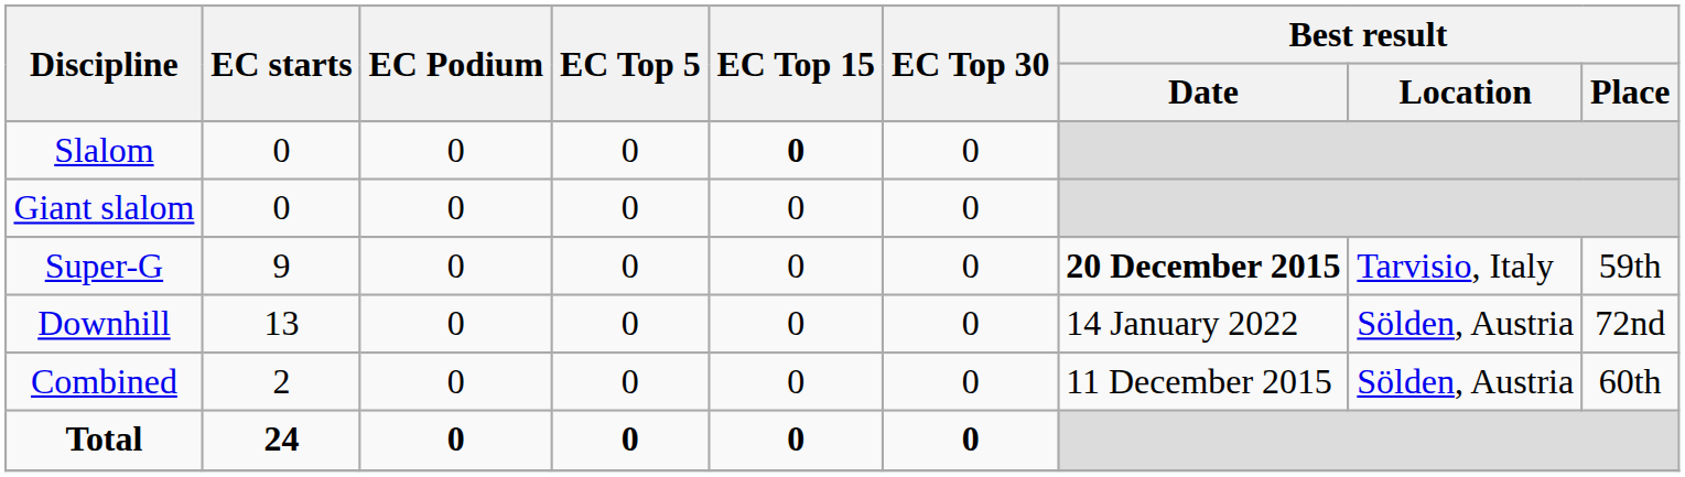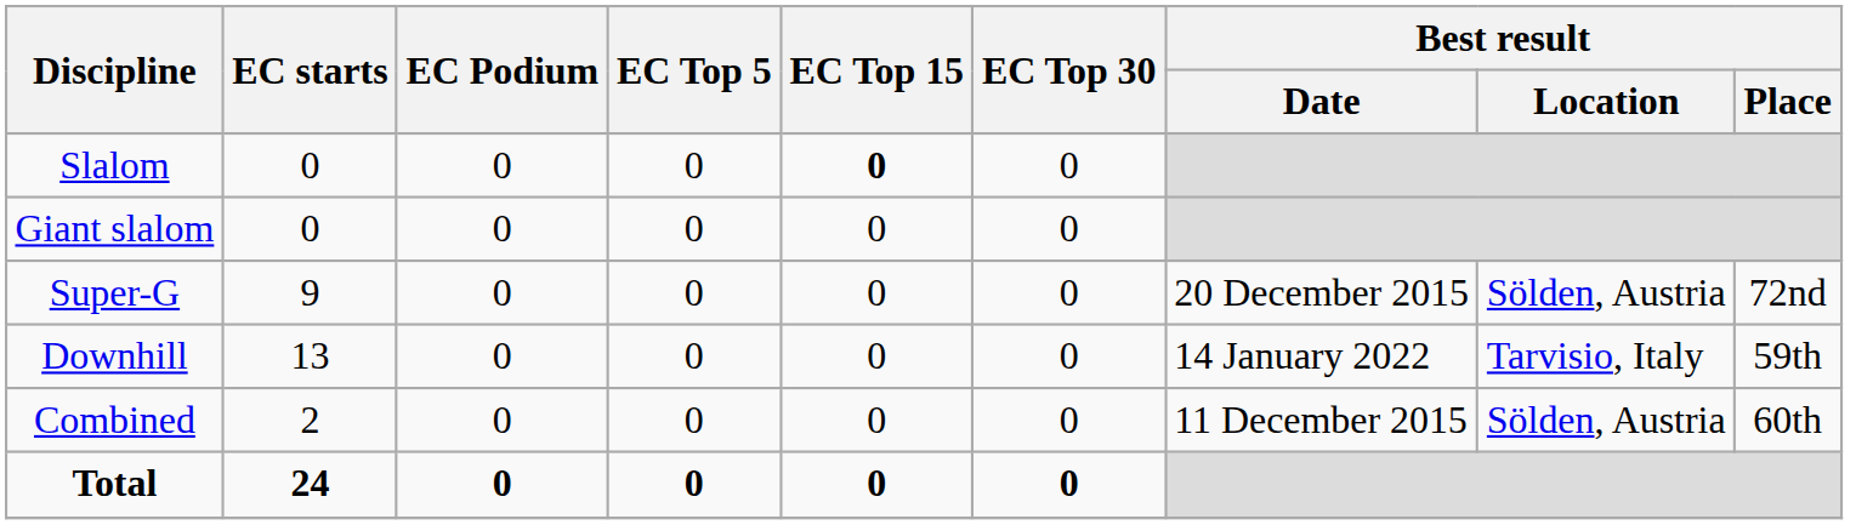Super-G | Best result / Date: bold -> normal
Super-G | Best result / Location: Tarvisio, Italy -> Sölden, Austria
Super-G | Best result / Place: 59th -> 72nd
Downhill | Best result / Location: Sölden, Austria -> Tarvisio, Italy
Downhill | Best result / Place: 72nd -> 59th
